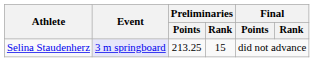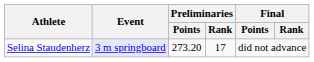Selina Staudenherz | Preliminaries / Points: 213.25 -> 273.20
Selina Staudenherz | Preliminaries / Rank: 15 -> 17
